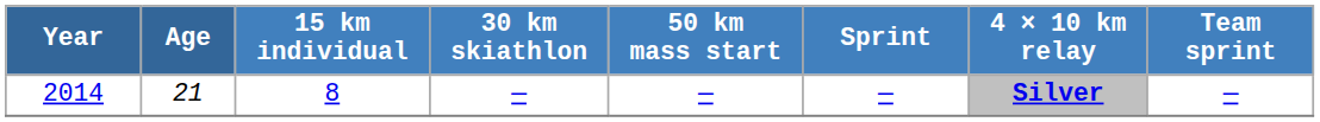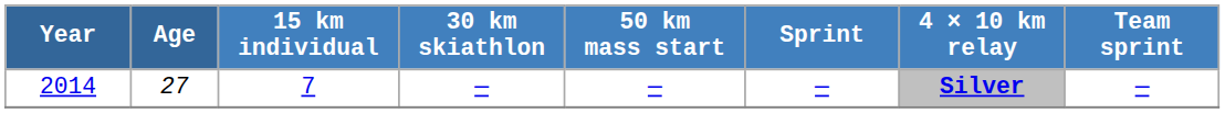2014 | Age: 21 -> 27
2014 | 15 km individual: 8 -> 7
